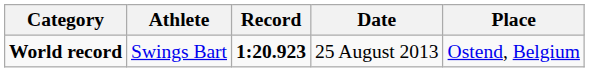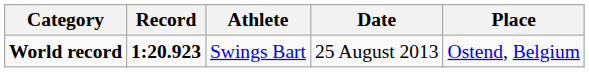columns swapped: Athlete <-> Record
